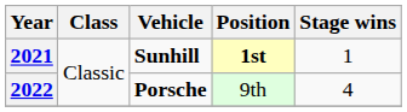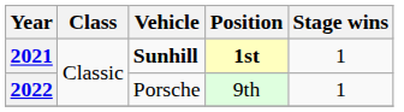2022 | Vehicle: bold -> normal
2022 | Stage wins: 4 -> 1
